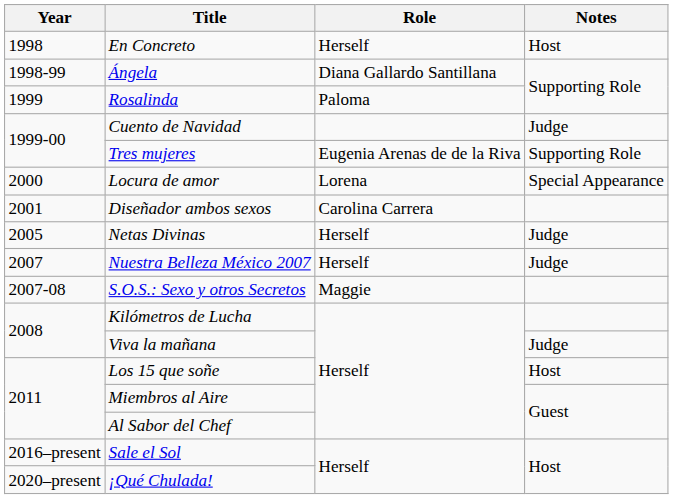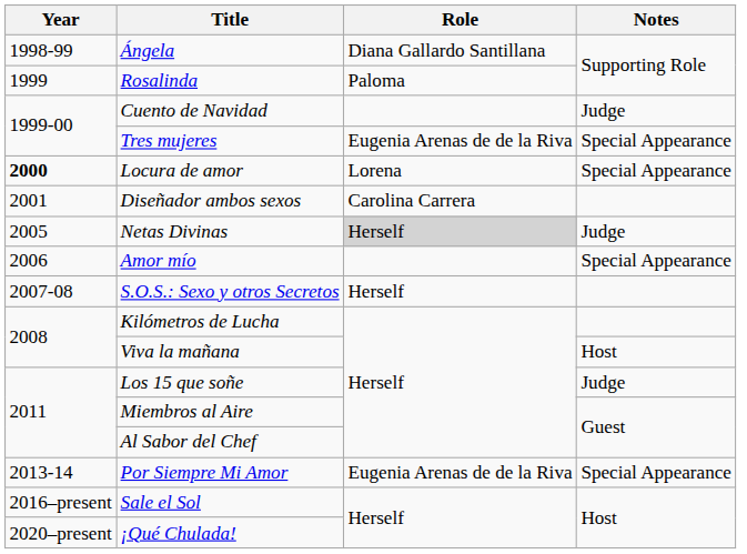- row: 1998 | En Concreto | Herself | Host
Tres mujeres | Notes: Supporting Role -> Special Appearance
Locura de amor | Year: normal -> bold
Netas Divinas | Role: no background -> lightgrey background
+ row: 2006 | Amor mío | Special Appearance
- row: 2007 | Nuestra Belleza México 2007 | Herself | Judge
S.O.S.: Sexo y otros Secretos | Role: Maggie -> Herself
Viva la mañana | Notes: Judge -> Host
Los 15 que soñe | Notes: Host -> Judge
+ row: 2013-14 | Por Siempre Mi Amor | Eugenia Arenas de de la Riva | Special Appearance
